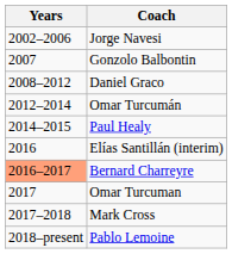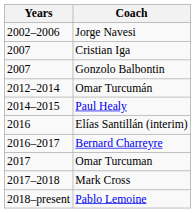+ row: 2007 | Cristian Iga
- row: 2008–2012 | Daniel Graco
Bernard Charreyre | Years: lightsalmon background -> no background
